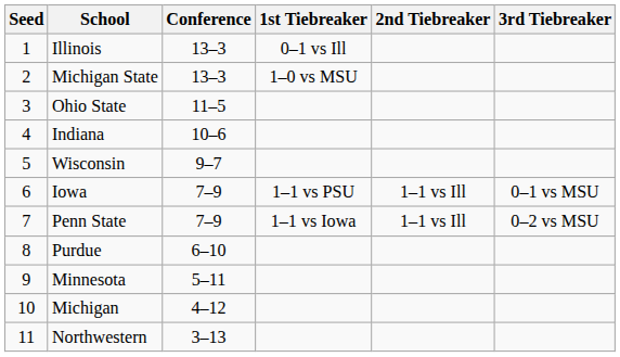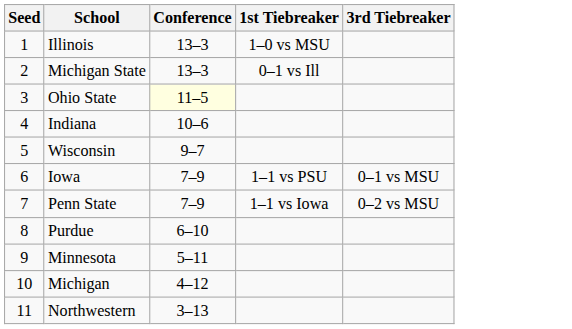- column: 2nd Tiebreaker | 1–1 vs Ill | 1–1 vs Ill
Illinois | 1st Tiebreaker: 0–1 vs Ill -> 1–0 vs MSU
Michigan State | 1st Tiebreaker: 1–0 vs MSU -> 0–1 vs Ill
Ohio State | Conference: no background -> lightyellow background
